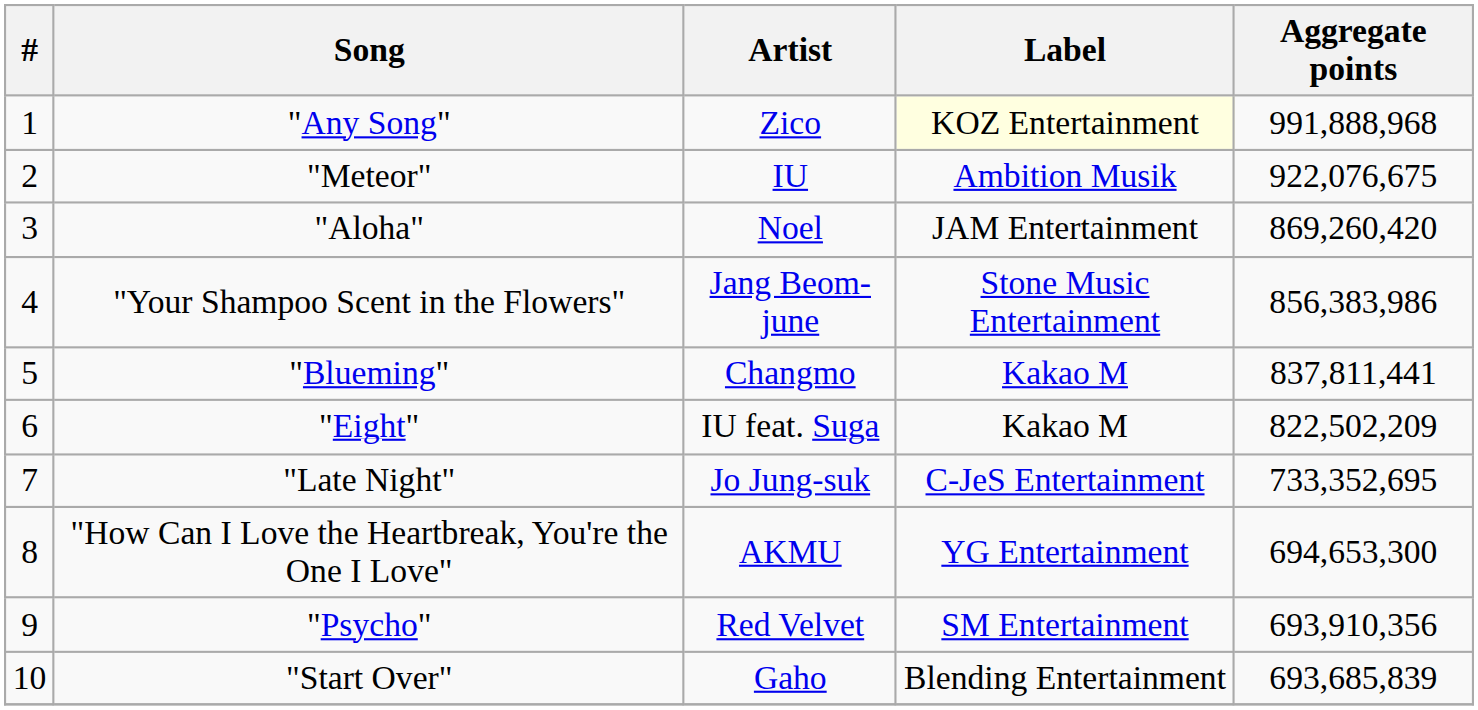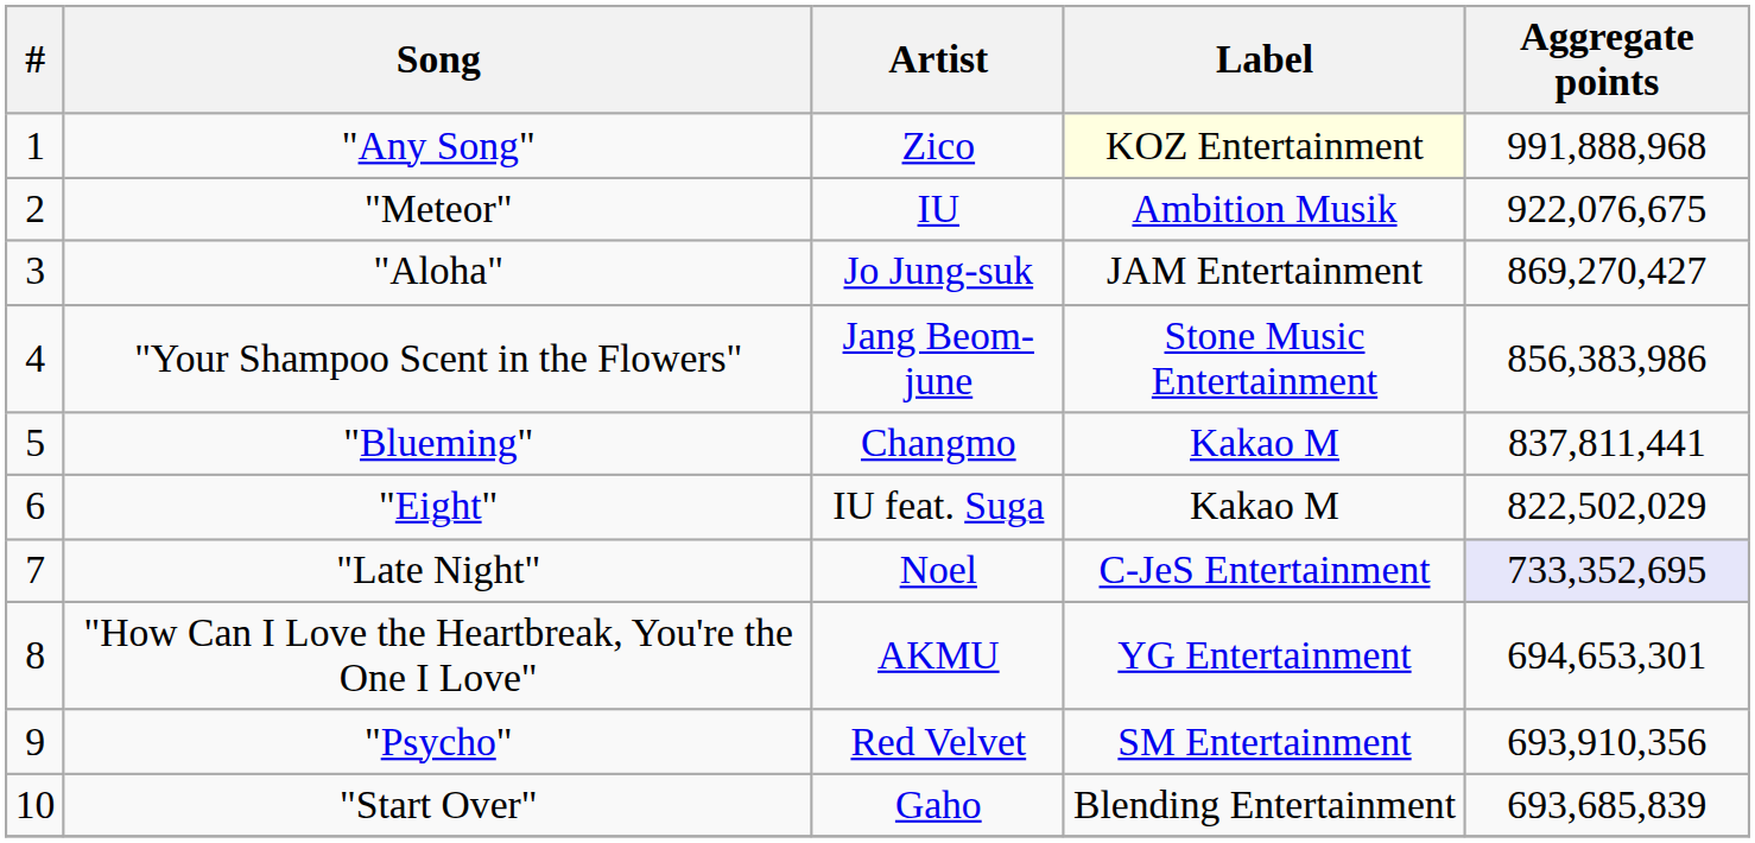"Aloha" | Artist: Noel -> Jo Jung-suk
"Aloha" | Aggregate points: 869,260,420 -> 869,270,427
"Eight" | Aggregate points: 822,502,209 -> 822,502,029
"Late Night" | Artist: Jo Jung-suk -> Noel
"Late Night" | Aggregate points: no background -> lavender background
"How Can I Love the Heartbreak, You're the One I Love" | Aggregate points: 694,653,300 -> 694,653,301
